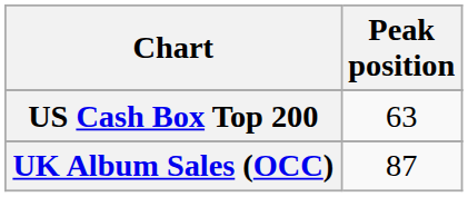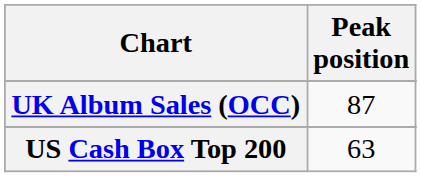rows swapped: US Cash Box Top 200 <-> UK Album Sales (OCC)
